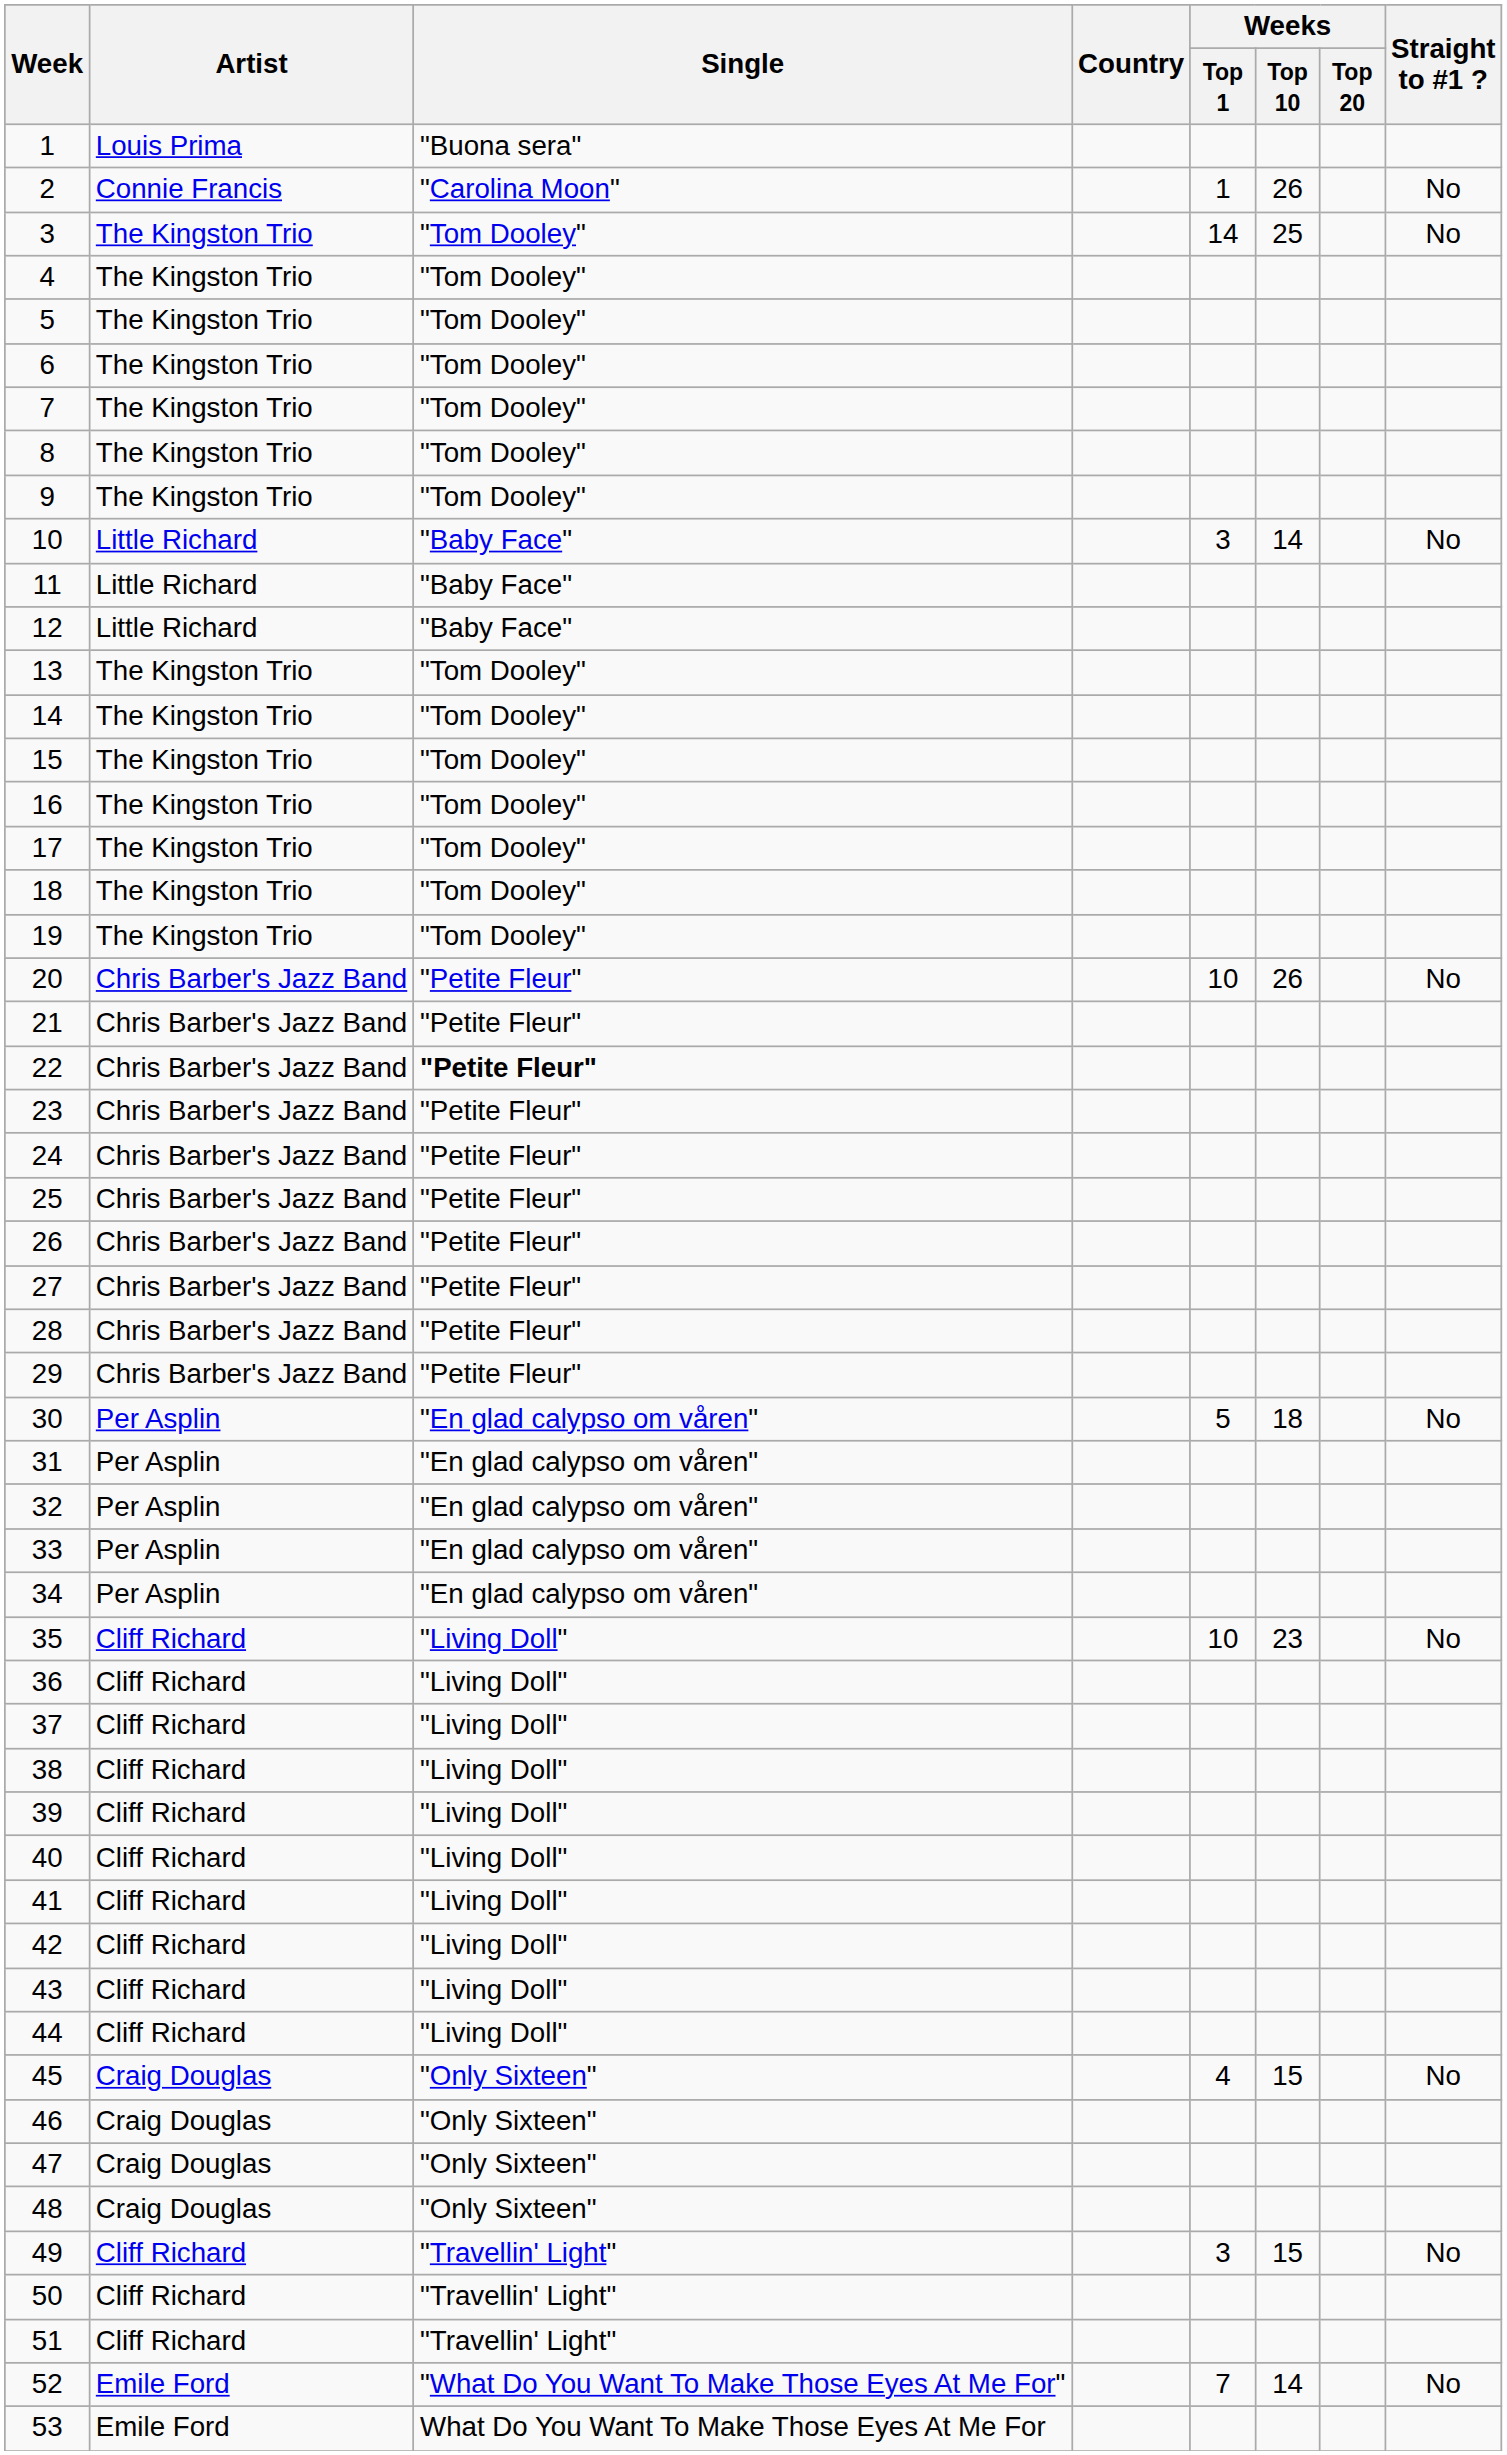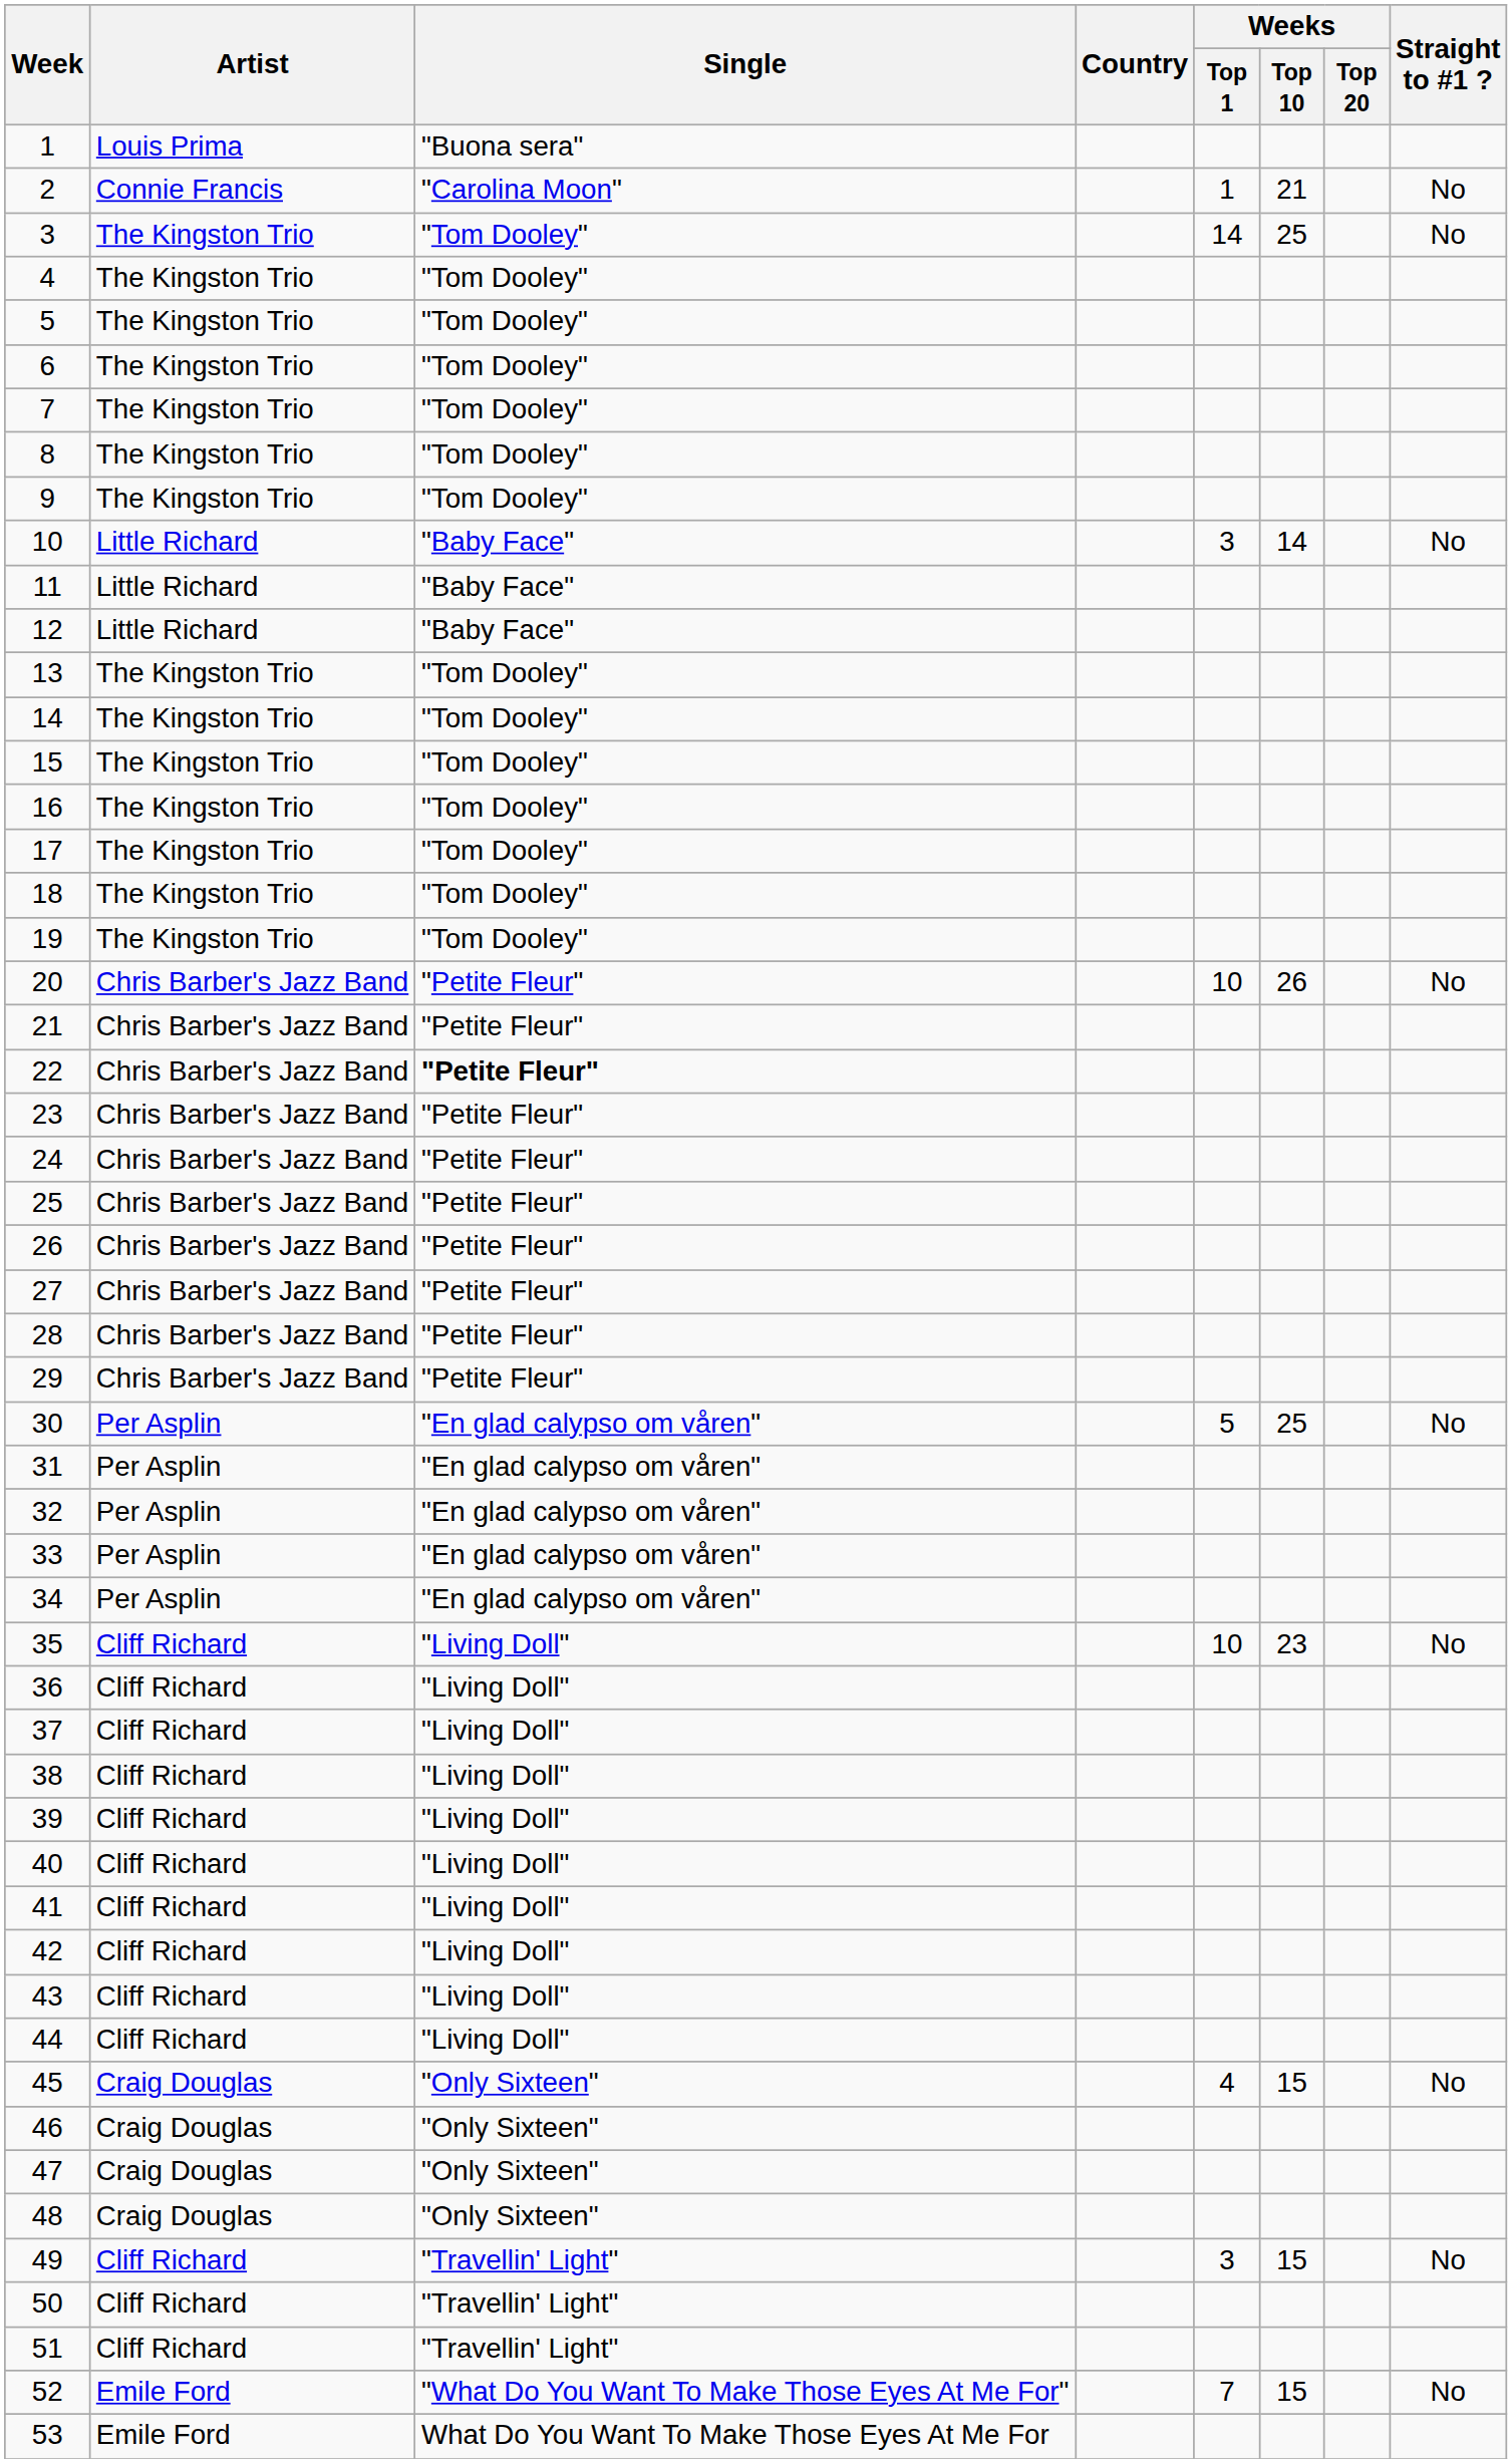2 | Weeks / Top 10: 26 -> 21
30 | Weeks / Top 10: 18 -> 25
52 | Weeks / Top 10: 14 -> 15
